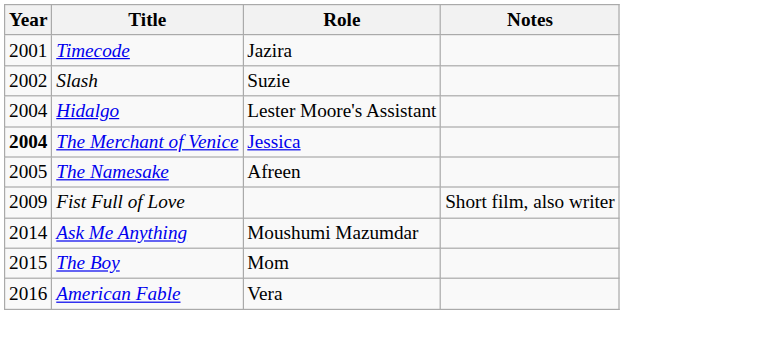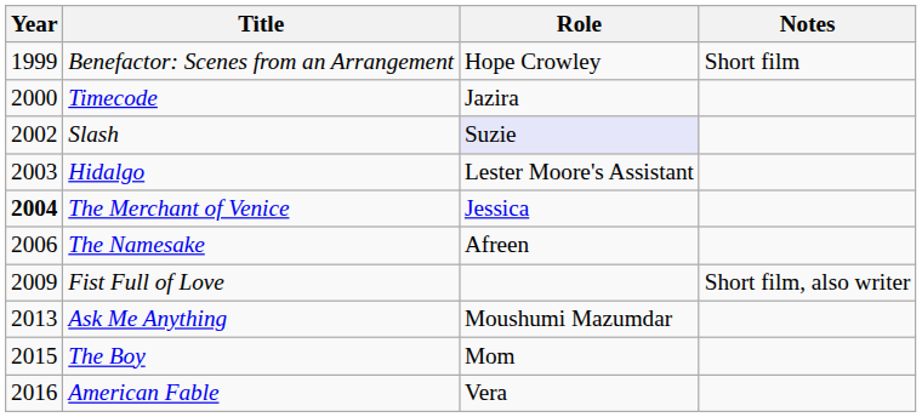+ row: 1999 | Benefactor: Scenes from an Arrangement | Hope Crowley | Short film
Timecode | Year: 2001 -> 2000
Slash | Role: no background -> lavender background
Hidalgo | Year: 2004 -> 2003
The Namesake | Year: 2005 -> 2006
Ask Me Anything | Year: 2014 -> 2013
